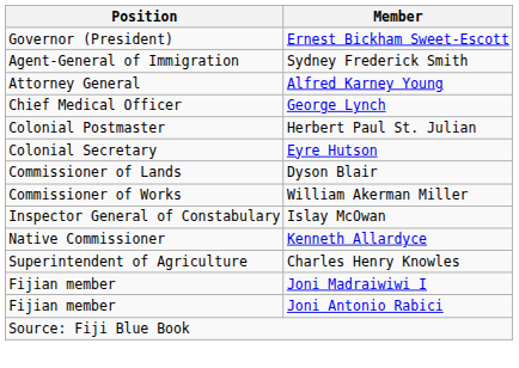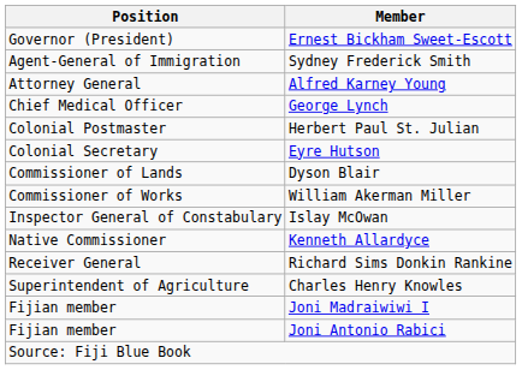+ row: Receiver General | Richard Sims Donkin Rankine
